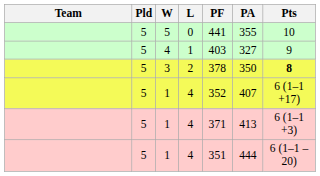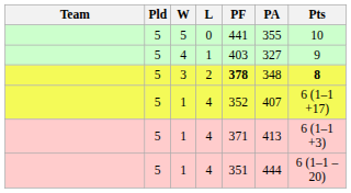3 | PF: normal -> bold
3 | PA: 350 -> 348
